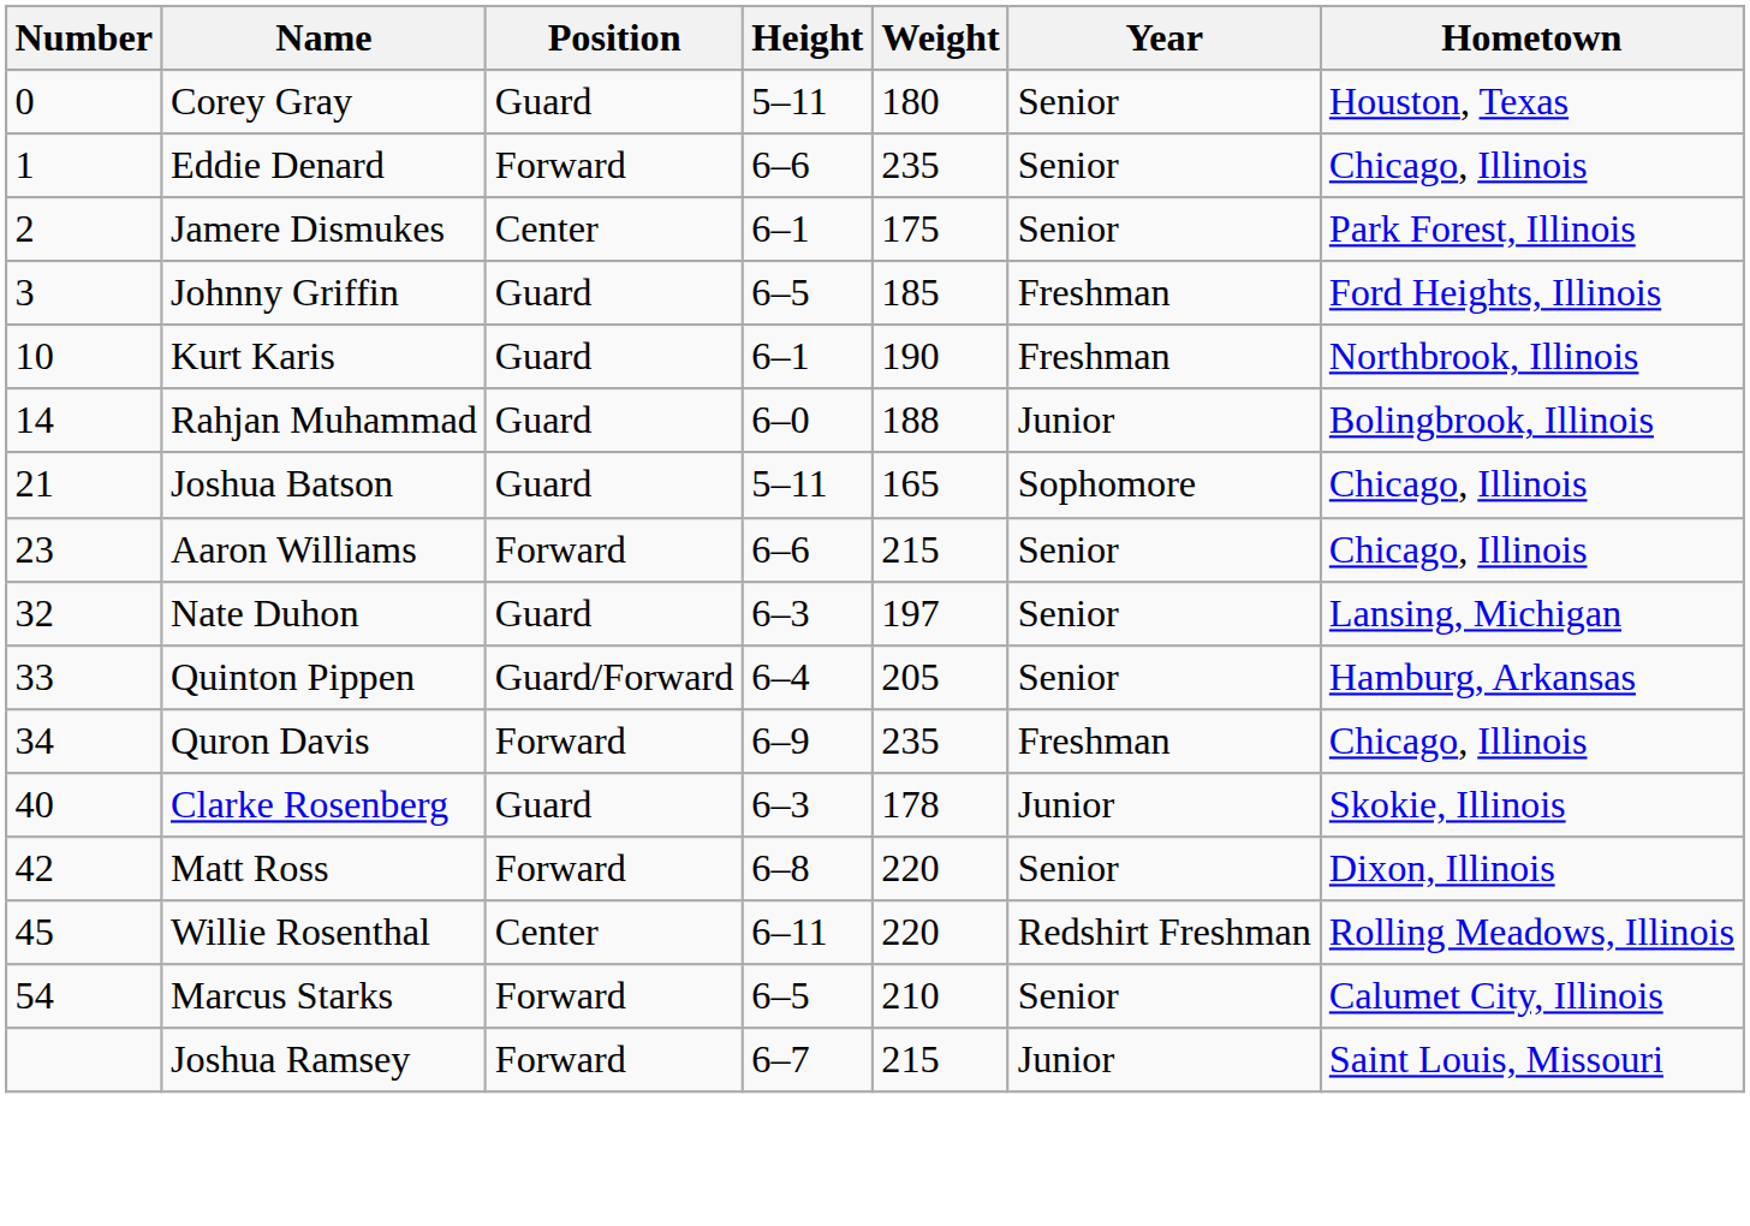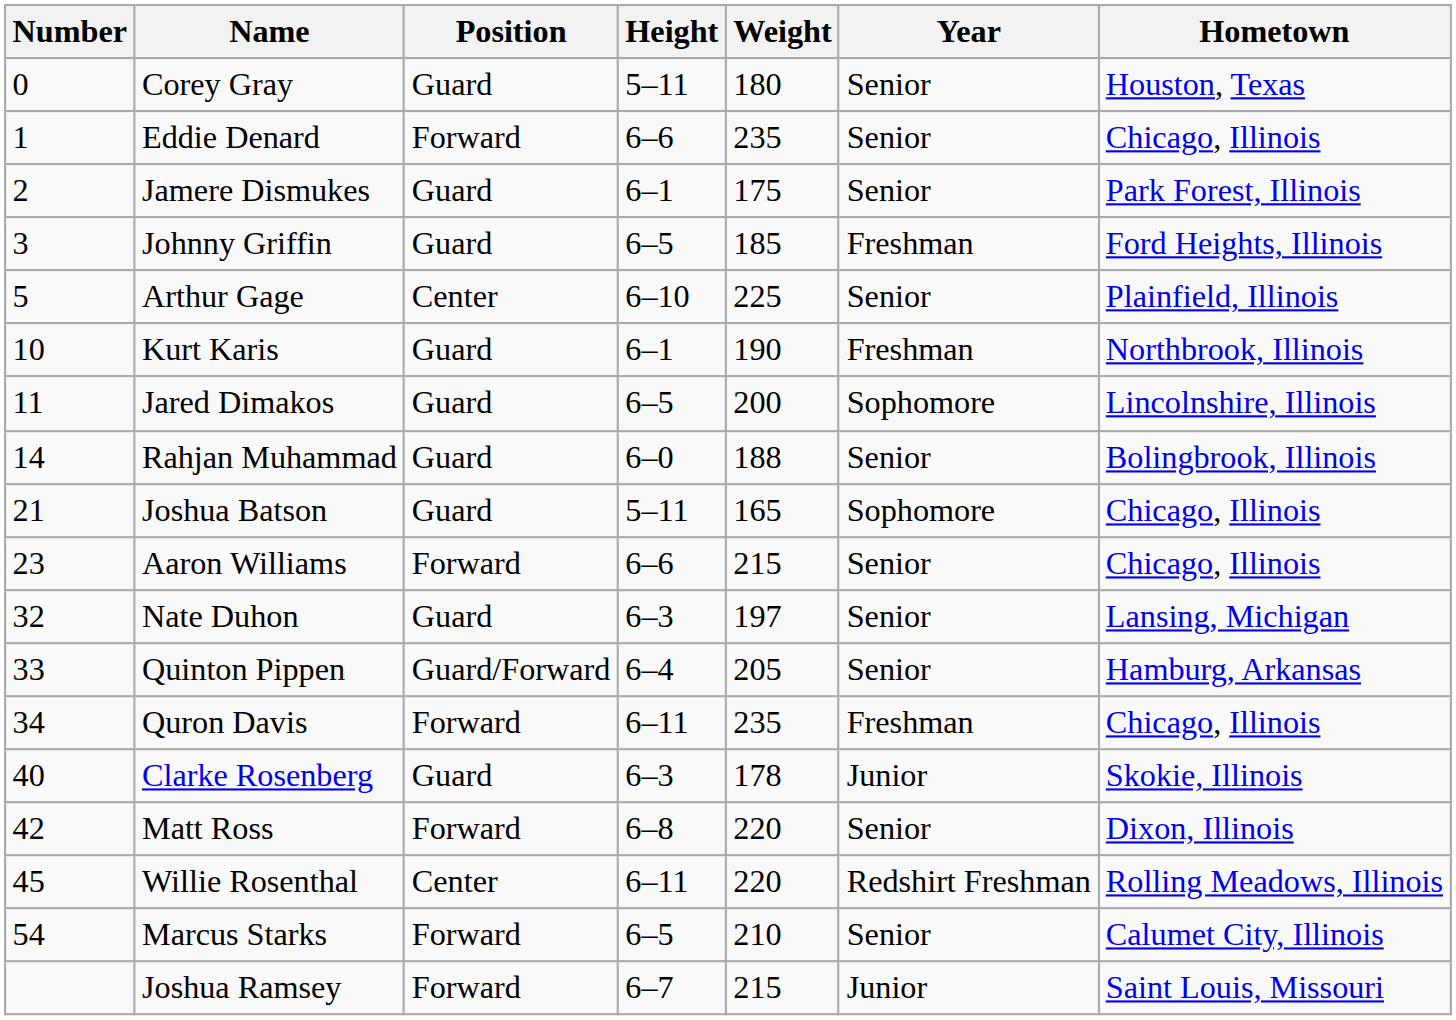Jamere Dismukes | Position: Center -> Guard
+ row: 5 | Arthur Gage | Center | 6–10 | 225 | Senior | Plainfield, Illinois
+ row: 11 | Jared Dimakos | Guard | 6–5 | 200 | Sophomore | Lincolnshire, Illinois
Rahjan Muhammad | Year: Junior -> Senior
Quron Davis | Height: 6–9 -> 6–11
